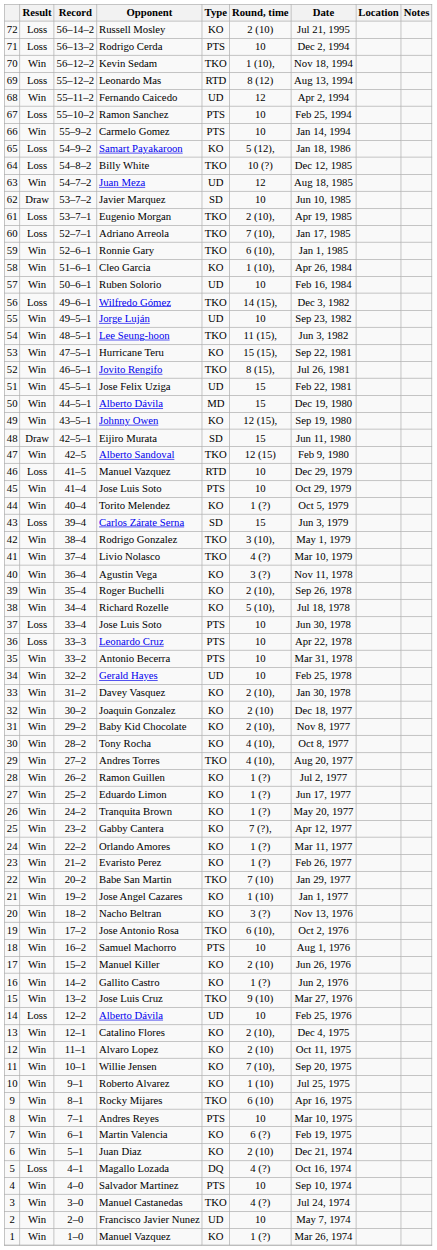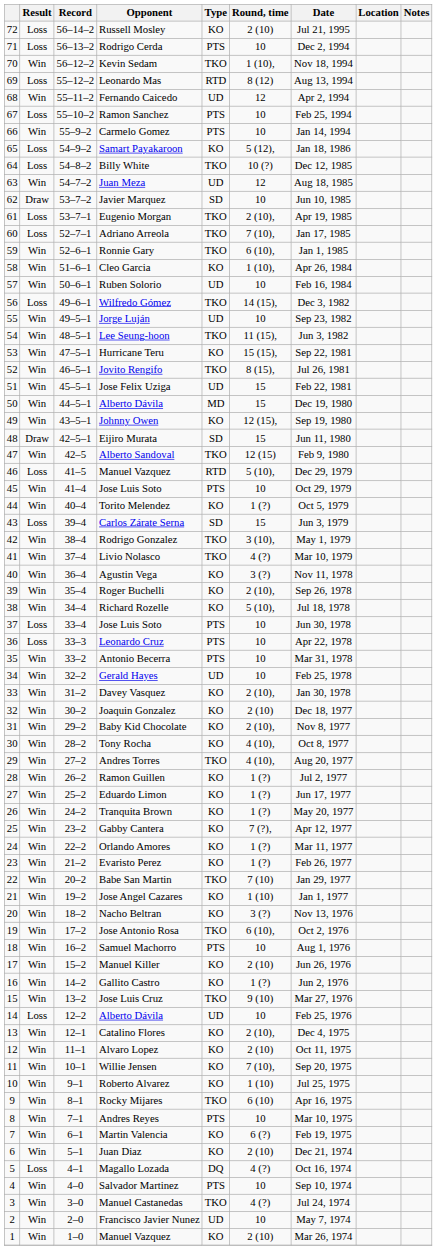46 / Manuel Vazquez | Round, time: 10 -> 5 (10),
1 / Manuel Vazquez | Round, time: 1 (?) -> 2 (10)
